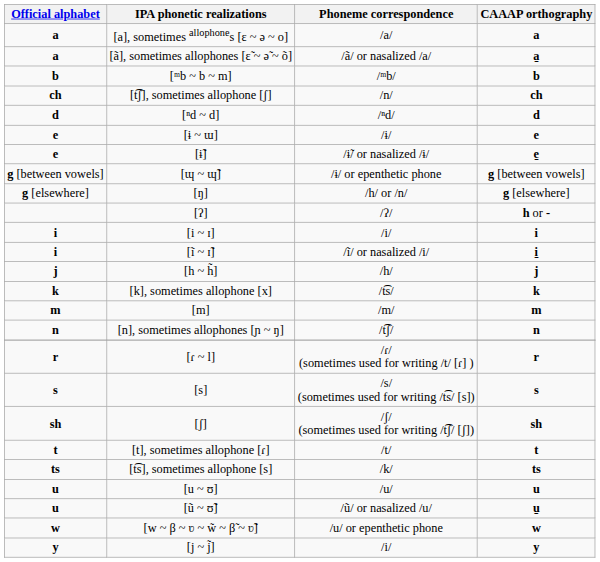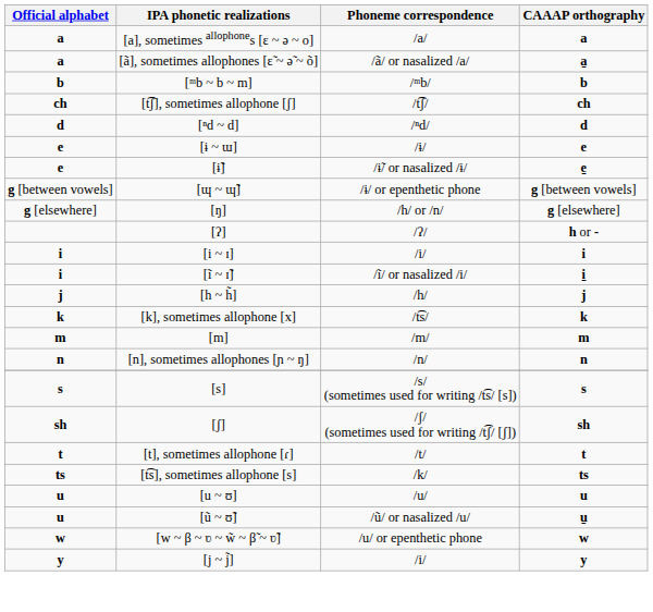[t͡ʃ], sometimes allophone [ʃ] | Phoneme correspondence: /n/ -> /t͡ʃ/
[n], sometimes allophones [ɲ ~ ŋ] | Phoneme correspondence: /t͡ʃ/ -> /n/
- row: r | [ɾ ~ l] | /ɾ/ (sometimes used for writing /t/ [ɾ] ) | r
